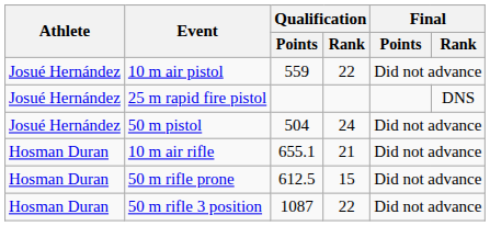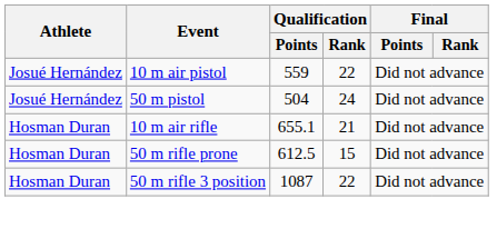- row: Josué Hernández | 25 m rapid fire pistol | DNS
